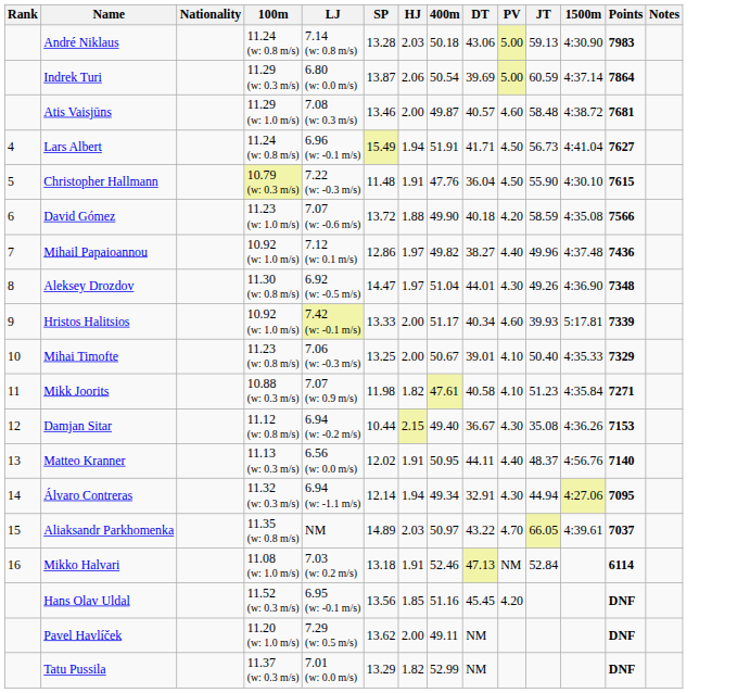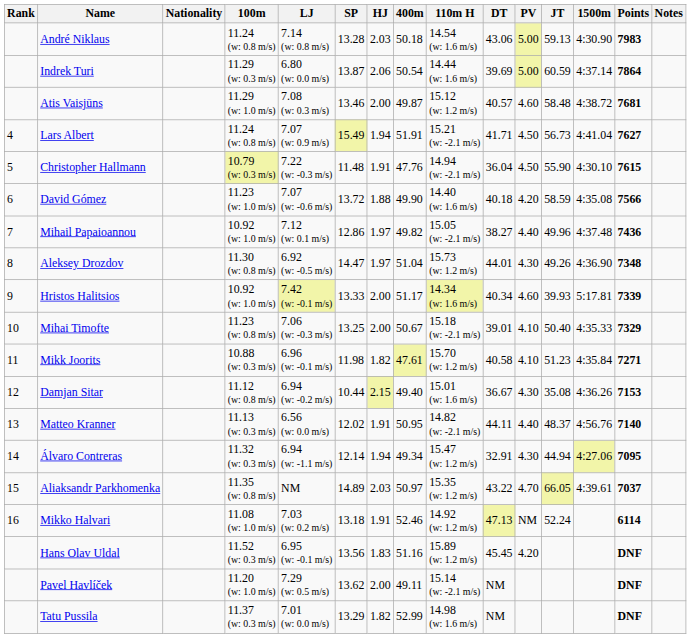+ column: 110m H | 14.54 (w: 1.6 m/s) | 14.44 (w: 1.6 m/s) | 15.12 (w: 1.2 m/s) | 15.21 (w: -2.1 m/s) | 14.94 (w: -2.1 m/s) | 14.40 (w: 1.6 m/s) | 15.05 (w: -2.1 m/s) | 15.73 (w: 1.2 m/s) | 14.34 (w: 1.6 m/s) | 15.18 (w: -2.1 m/s) | 15.70 (w: 1.2 m/s) | 15.01 (w: 1.6 m/s) | 14.82 (w: -2.1 m/s) | 15.47 (w: 1.2 m/s) | 15.35 (w: 1.2 m/s) | 14.92 (w: 1.2 m/s) | 15.89 (w: 1.2 m/s) | 15.14 (w: -2.1 m/s) | 14.98 (w: 1.6 m/s)
Lars Albert | LJ: 6.96 (w: -0.1 m/s) -> 7.07 (w: 0.9 m/s)
Mikk Joorits | LJ: 7.07 (w: 0.9 m/s) -> 6.96 (w: -0.1 m/s)
Mikko Halvari | JT: 52.84 -> 52.24
Hans Olav Uldal | HJ: 1.85 -> 1.83
